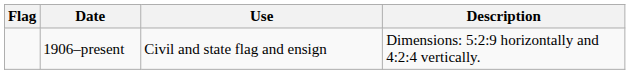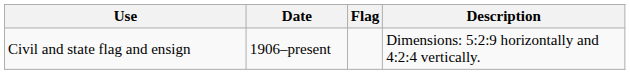columns swapped: Flag <-> Use
